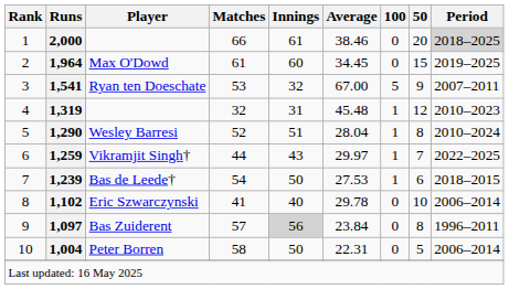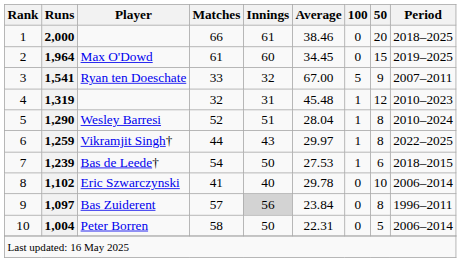2,000 | Period: lightgrey background -> no background
1,541 | Matches: 53 -> 33
1,259 | 50: 7 -> 8
